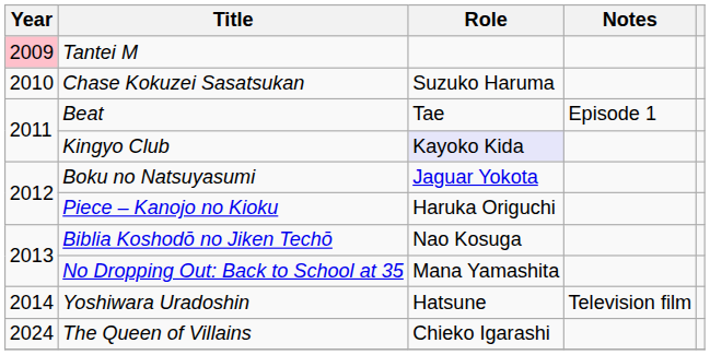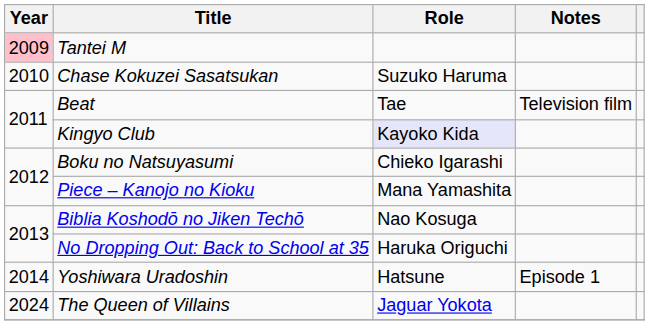Beat | Notes: Episode 1 -> Television film
Boku no Natsuyasumi | Role: Jaguar Yokota -> Chieko Igarashi
Piece – Kanojo no Kioku | Role: Haruka Origuchi -> Mana Yamashita
No Dropping Out: Back to School at 35 | Role: Mana Yamashita -> Haruka Origuchi
Yoshiwara Uradoshin | Notes: Television film -> Episode 1
The Queen of Villains | Role: Chieko Igarashi -> Jaguar Yokota
